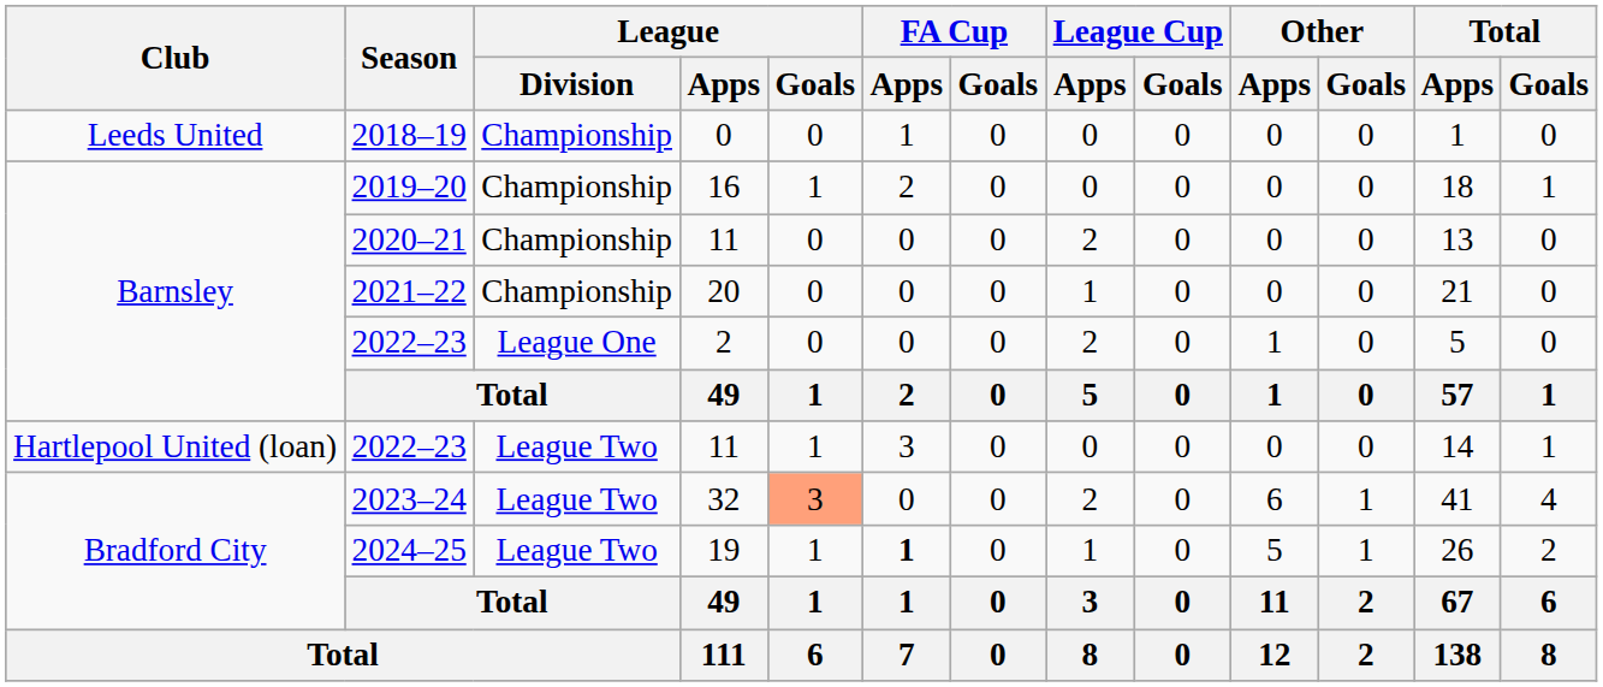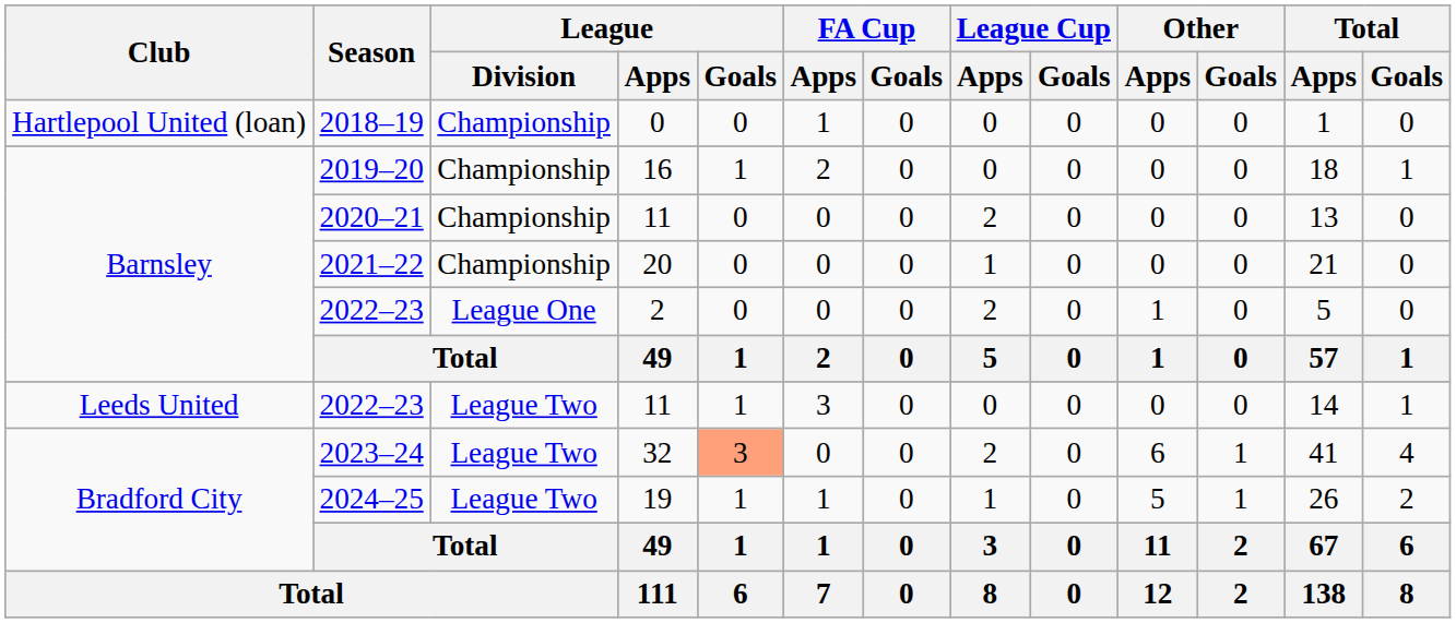2018–19 | Club: Leeds United -> Hartlepool United (loan)
2022–23 / 11 | Club: Hartlepool United (loan) -> Leeds United
2024–25 | FA Cup / Apps: bold -> normal
